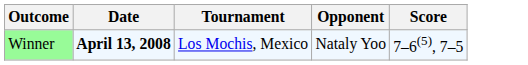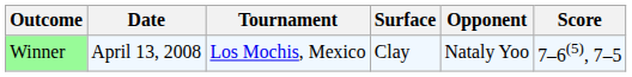+ column: Surface | Clay
Winner | Date: bold -> normal
